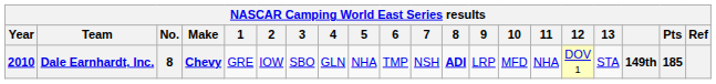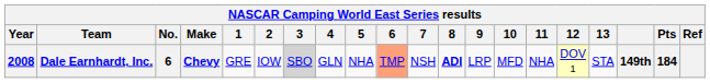Dale Earnhardt, Inc. | Year: 2010 -> 2008
Dale Earnhardt, Inc. | No.: 8 -> 6
Dale Earnhardt, Inc. | 3: no background -> lightgrey background
Dale Earnhardt, Inc. | 6: no background -> lightsalmon background
Dale Earnhardt, Inc. | Pts: 185 -> 184
